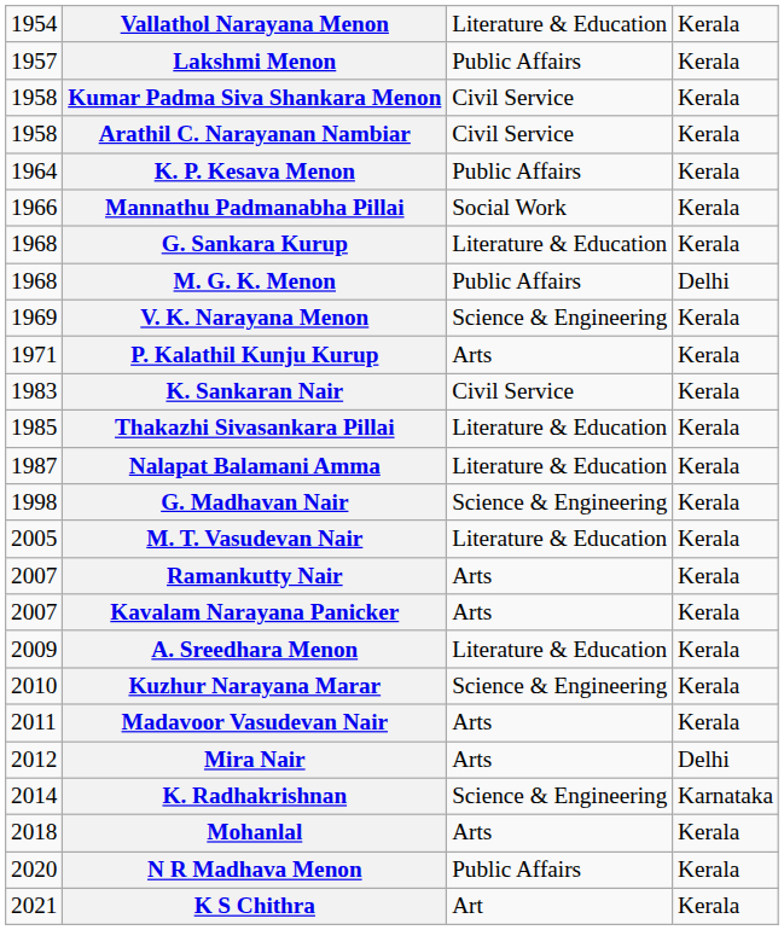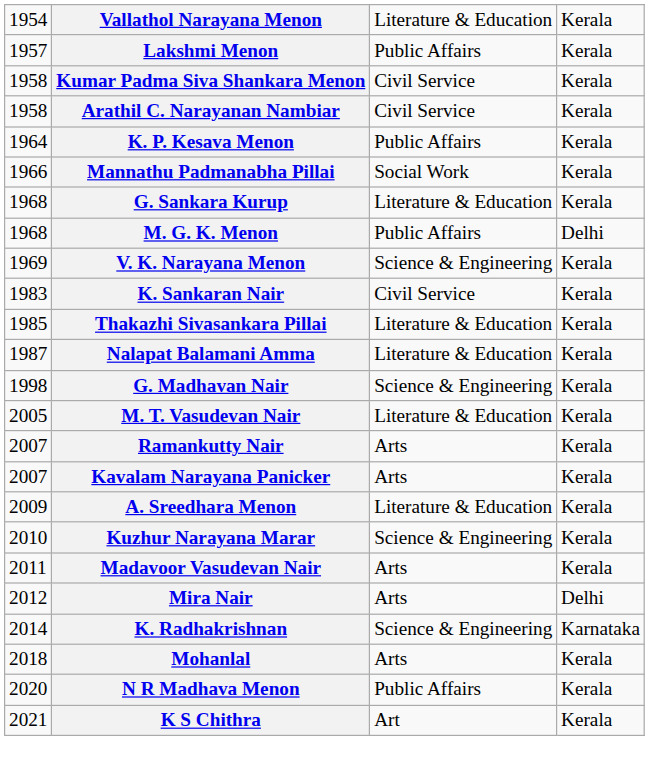- row: 1971 | P. Kalathil Kunju Kurup | Arts | Kerala
